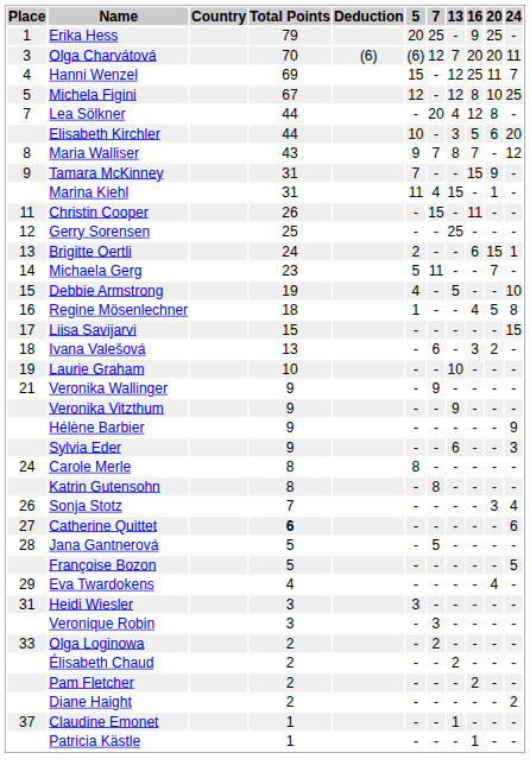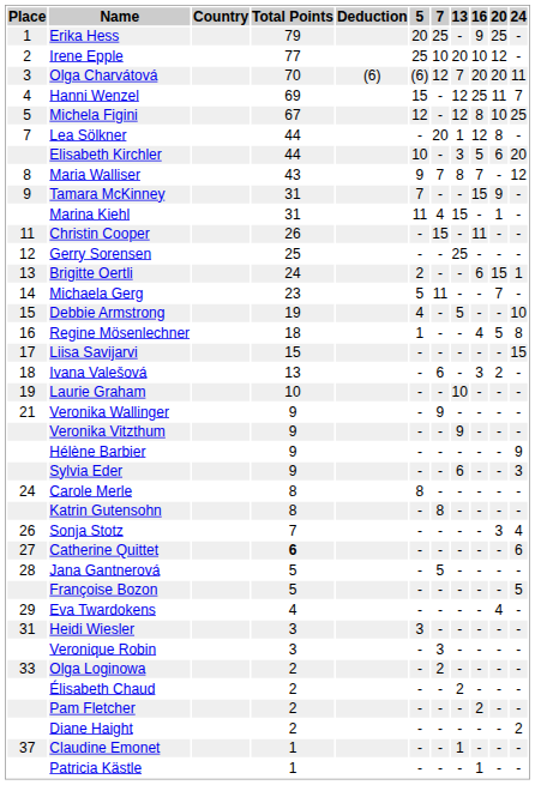+ row: 2 | Irene Epple | 77 | 25 | 10 | 20 | 10 | 12 | -
Lea Sölkner | 13: 4 -> 1
